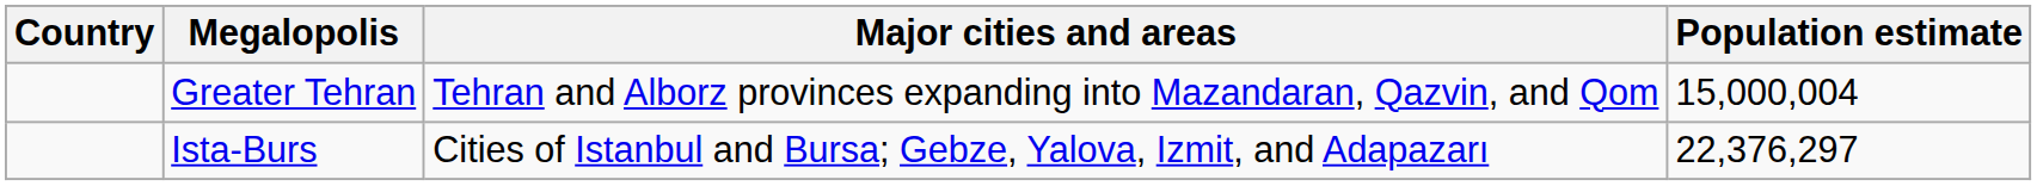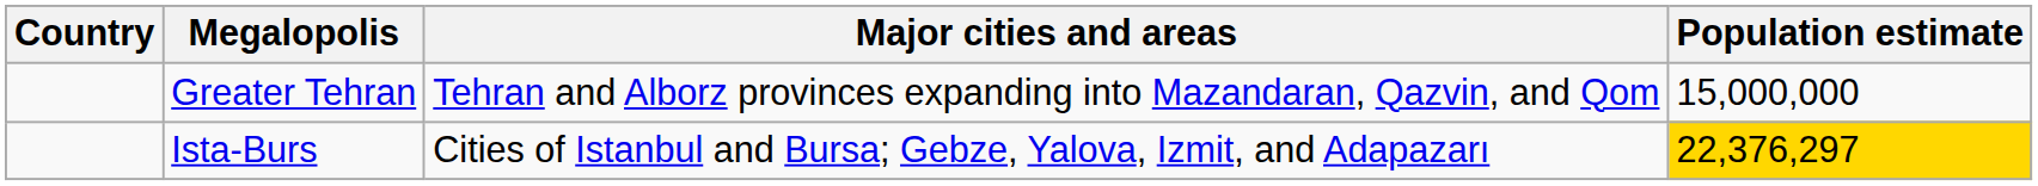Greater Tehran | Population estimate: 15,000,004 -> 15,000,000
Ista-Burs | Population estimate: no background -> gold background
